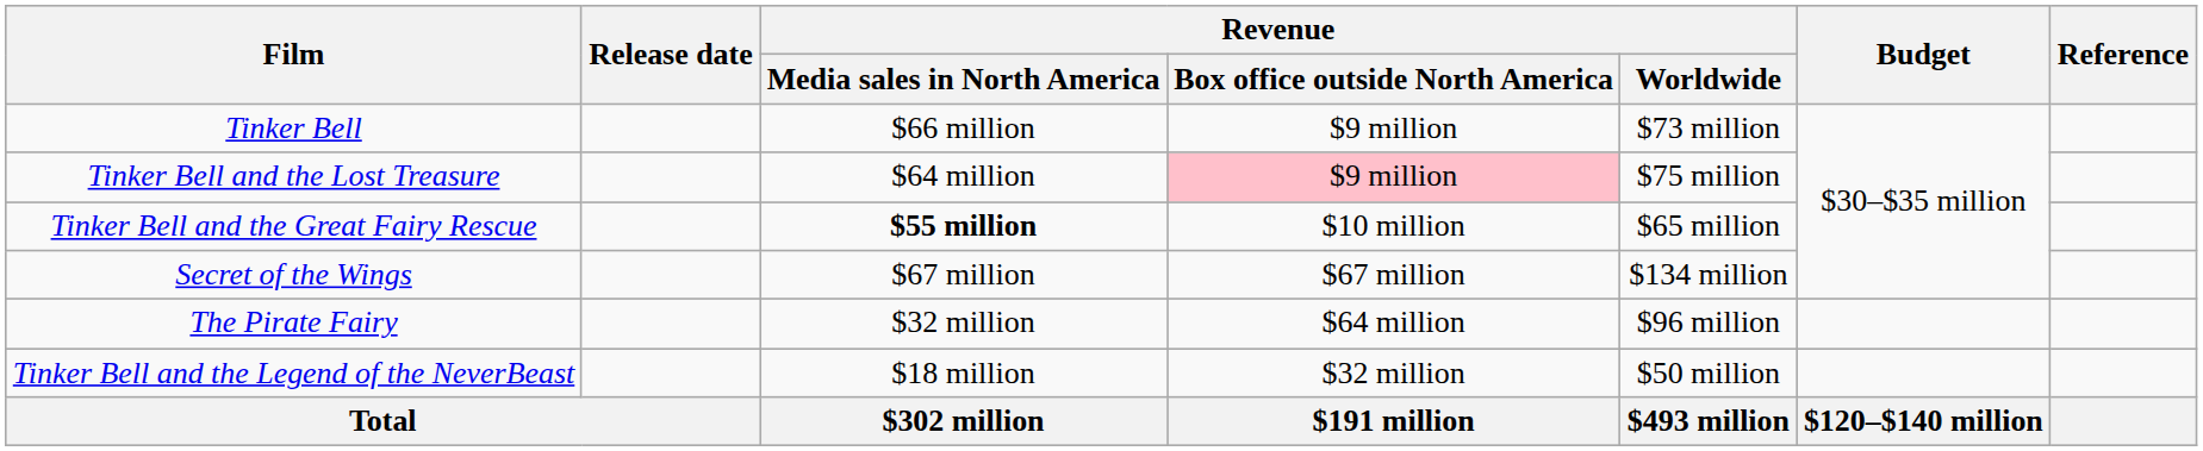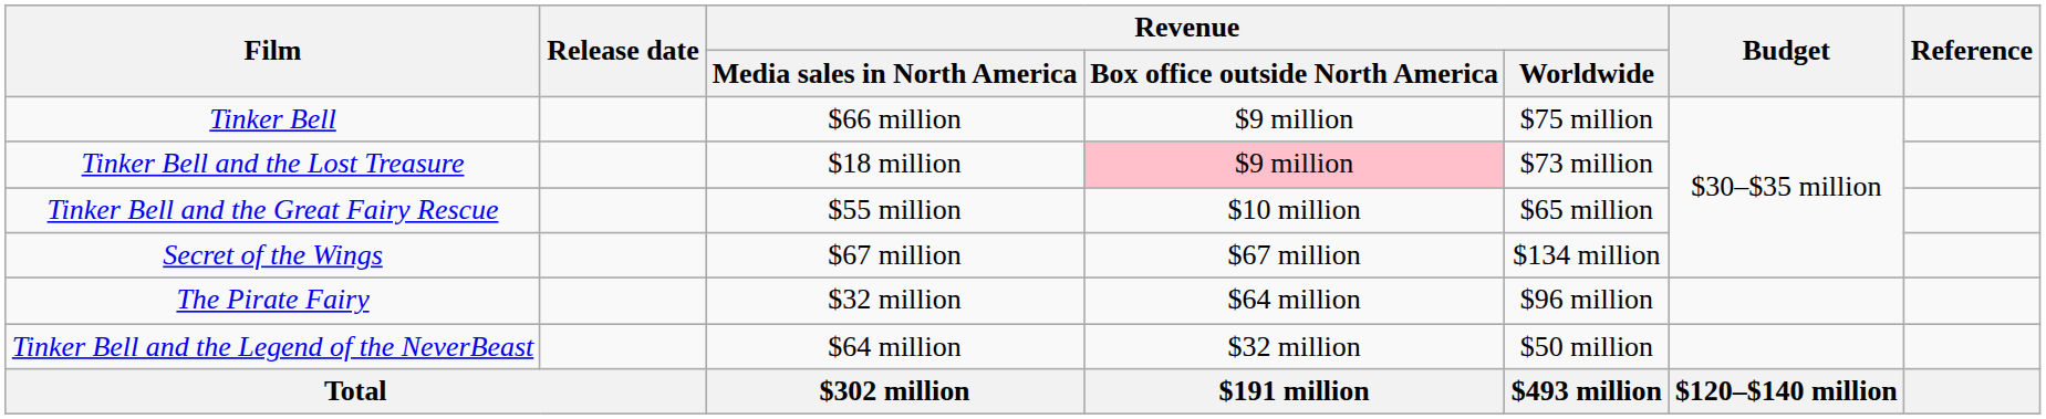Tinker Bell | Revenue / Worldwide: $73 million -> $75 million
Tinker Bell and the Lost Treasure | Revenue / Media sales in North America: $64 million -> $18 million
Tinker Bell and the Lost Treasure | Revenue / Worldwide: $75 million -> $73 million
Tinker Bell and the Great Fairy Rescue | Revenue / Media sales in North America: bold -> normal
Tinker Bell and the Legend of the NeverBeast | Revenue / Media sales in North America: $18 million -> $64 million
